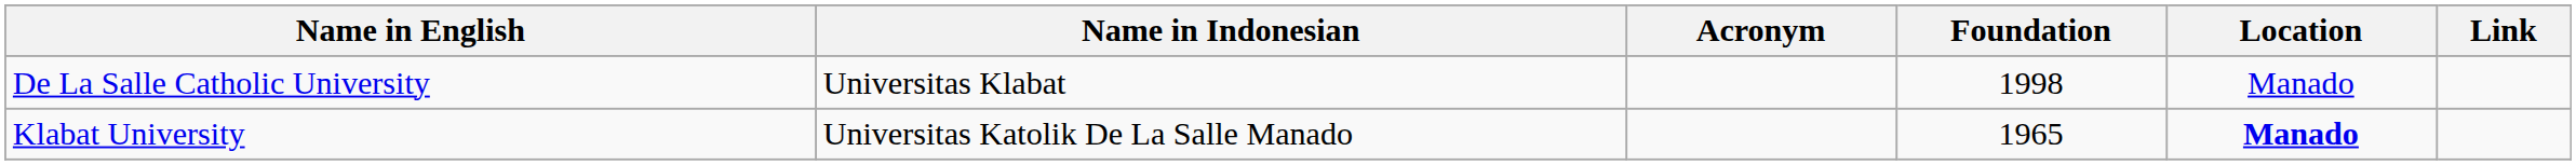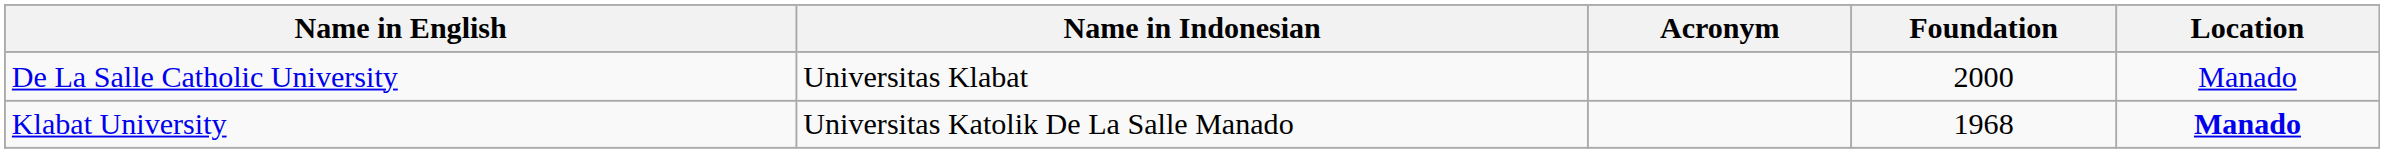- column: Link
De La Salle Catholic University | Foundation: 1998 -> 2000
Klabat University | Foundation: 1965 -> 1968
